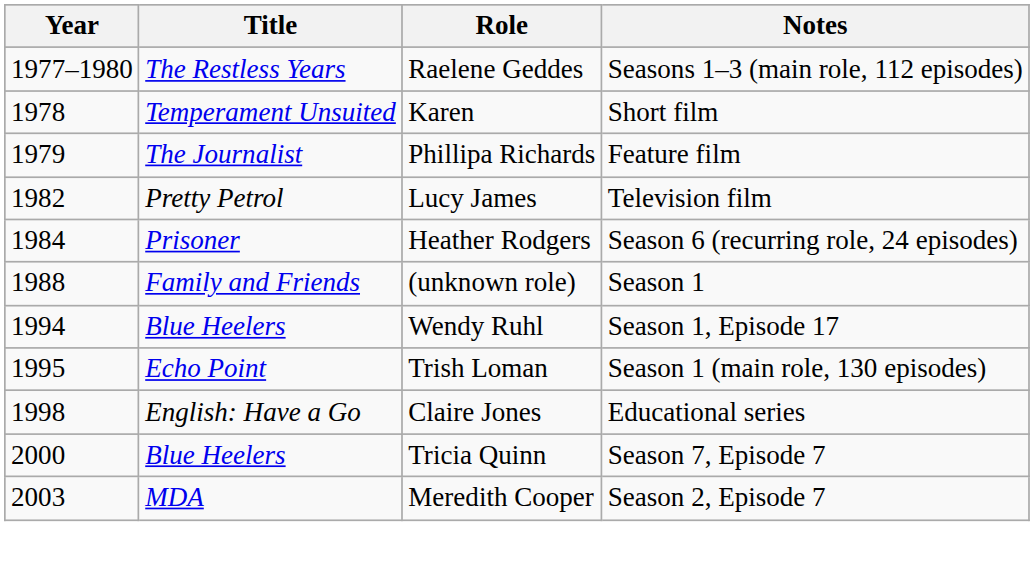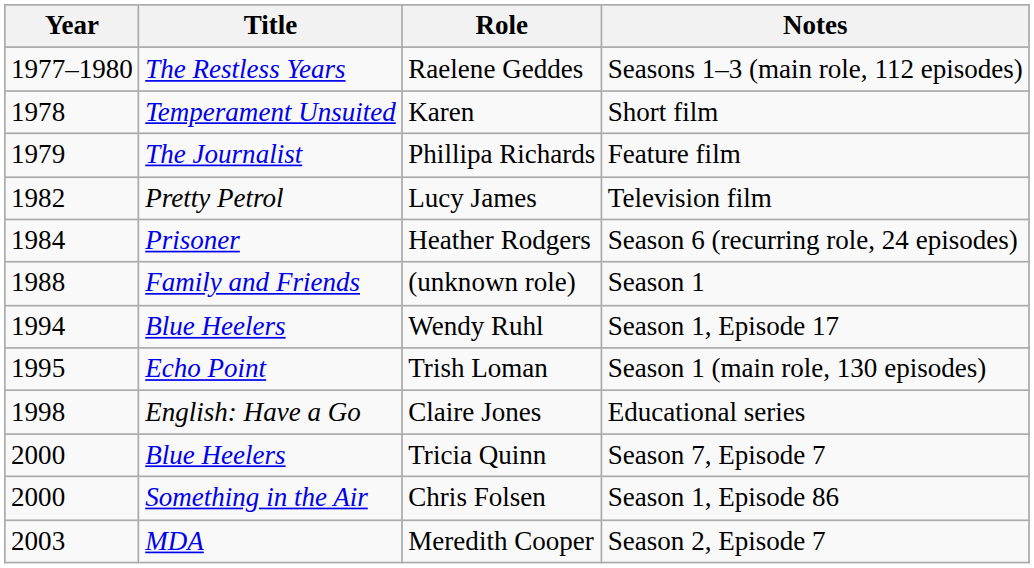+ row: 2000 | Something in the Air | Chris Folsen | Season 1, Episode 86
